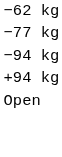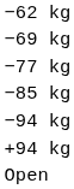+ row: −69 kg
+ row: −85 kg
